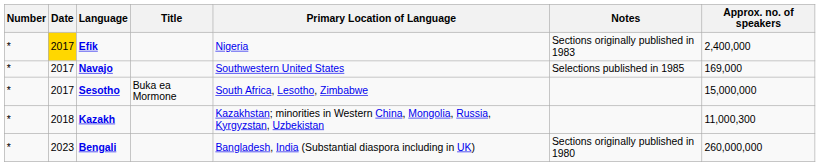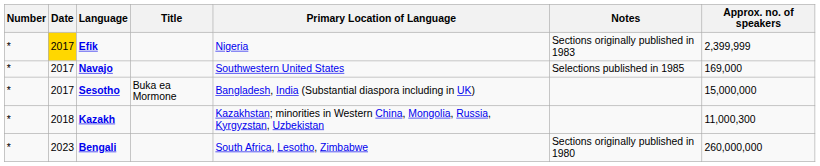Efik | Approx. no. of speakers: 2,400,000 -> 2,399,999
Sesotho | Primary Location of Language: South Africa, Lesotho, Zimbabwe -> Bangladesh, India (Substantial diaspora including in UK)
Bengali | Primary Location of Language: Bangladesh, India (Substantial diaspora including in UK) -> South Africa, Lesotho, Zimbabwe
